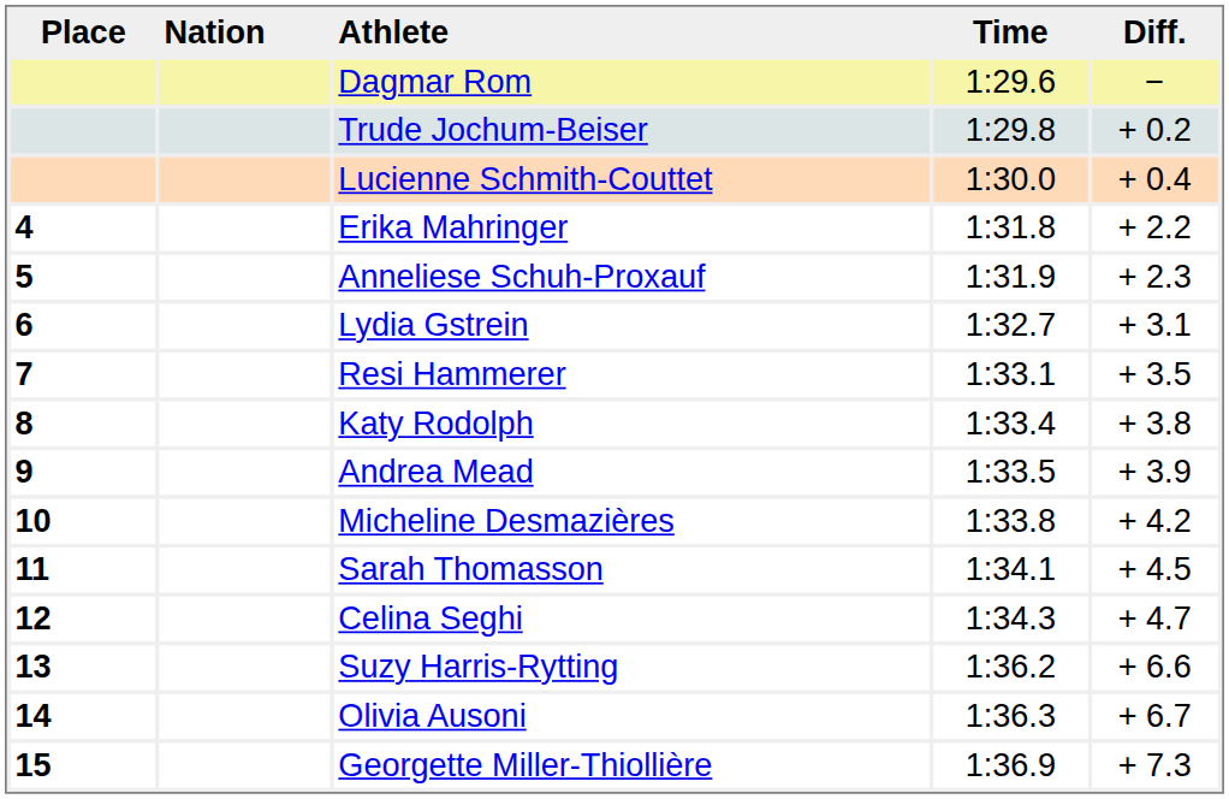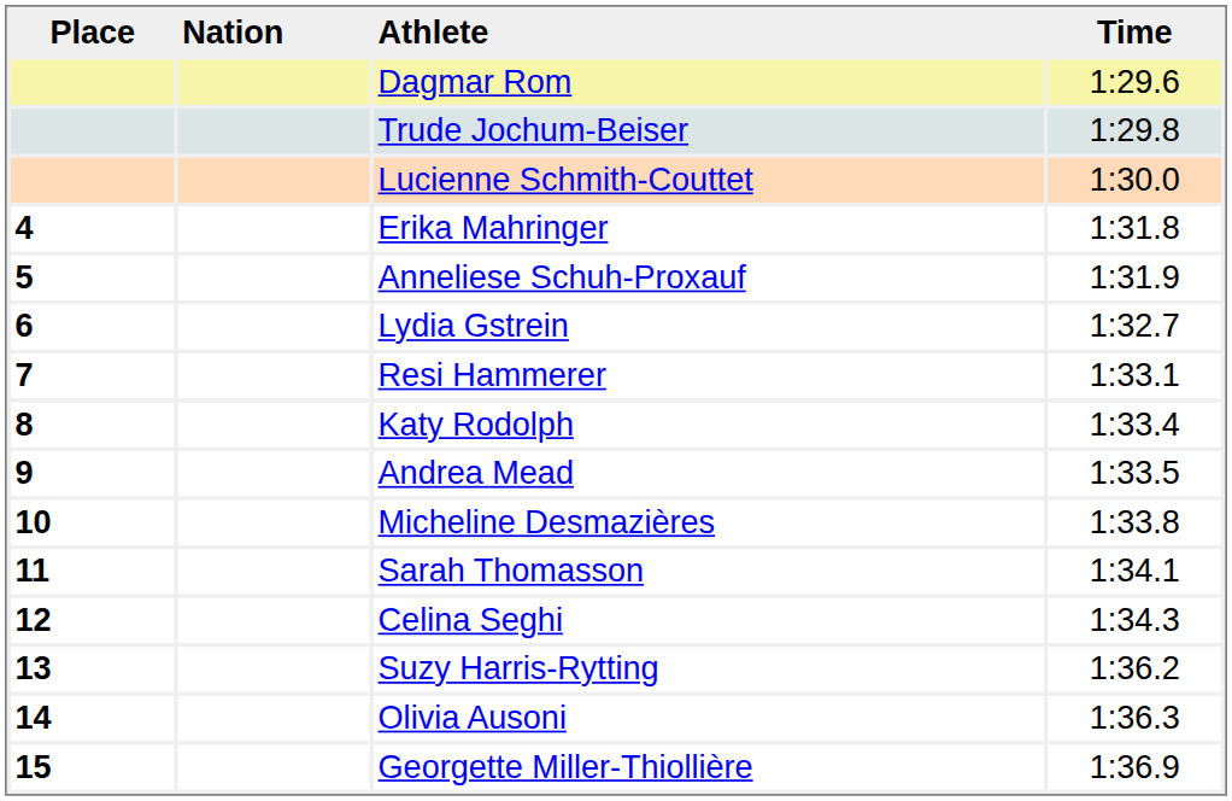- column: Diff. | − | + 0.2 | + 0.4 | + 2.2 | + 2.3 | + 3.1 | + 3.5 | + 3.8 | + 3.9 | + 4.2 | + 4.5 | + 4.7 | + 6.6 | + 6.7 | + 7.3
